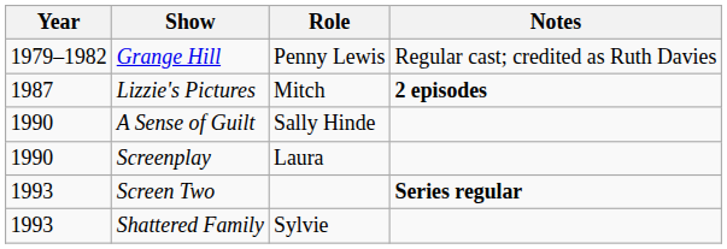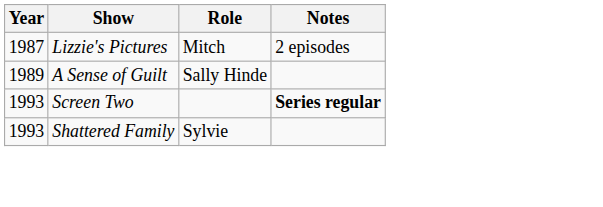- row: 1979–1982 | Grange Hill | Penny Lewis | Regular cast; credited as Ruth Davies
Lizzie's Pictures | Notes: bold -> normal
A Sense of Guilt | Year: 1990 -> 1989
- row: 1990 | Screenplay | Laura
